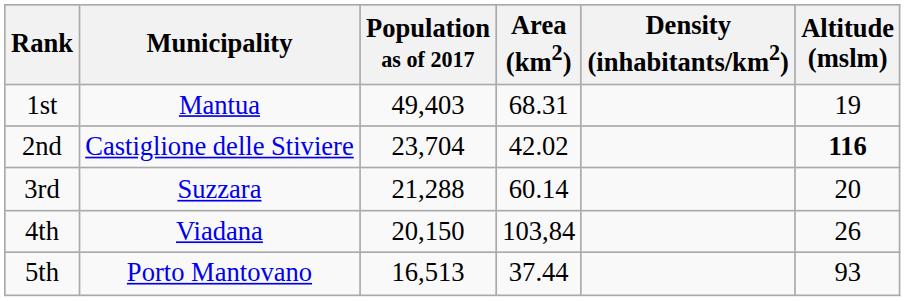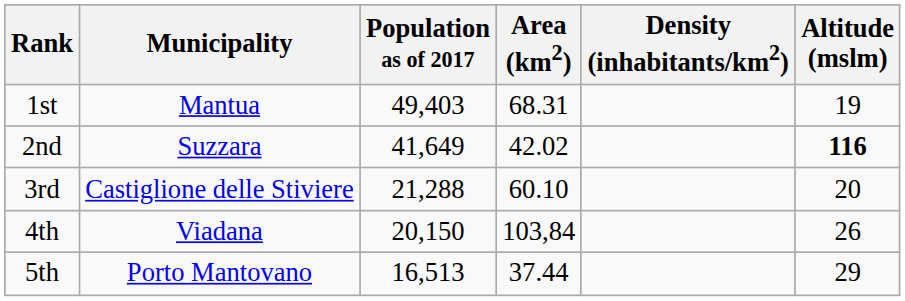2nd | Municipality: Castiglione delle Stiviere -> Suzzara
2nd | Population as of 2017: 23,704 -> 41,649
3rd | Municipality: Suzzara -> Castiglione delle Stiviere
3rd | Area (km2): 60.14 -> 60.10
5th | Altitude (mslm): 93 -> 29
